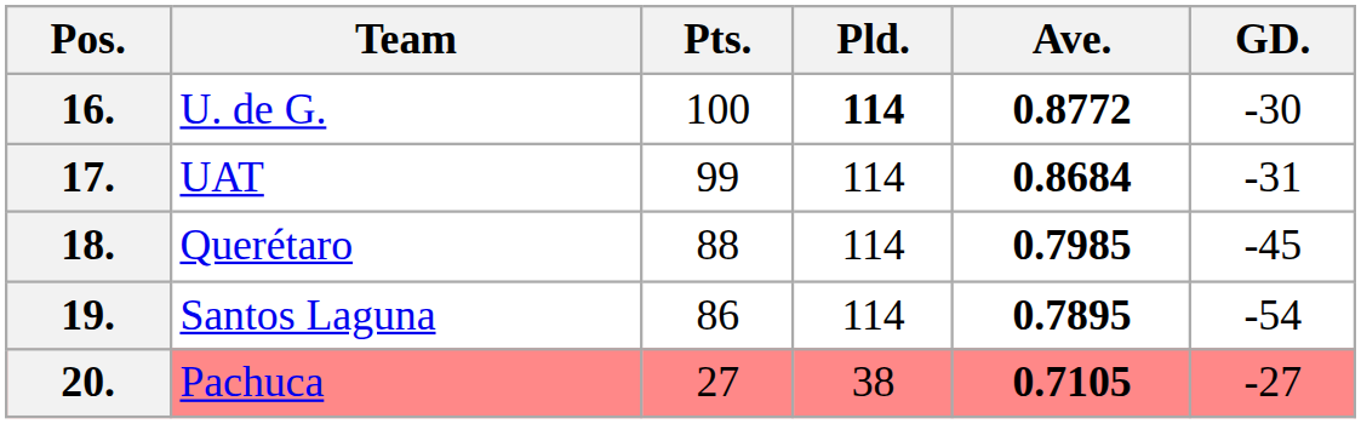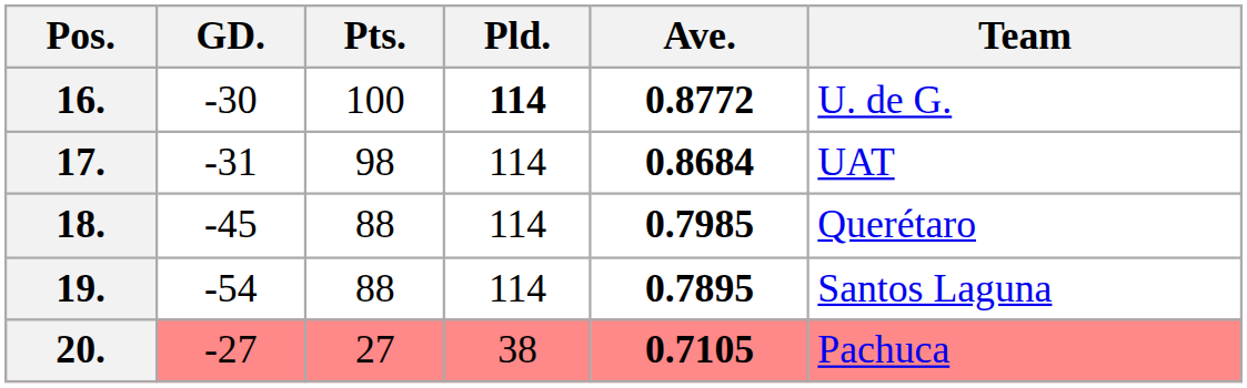columns swapped: Team <-> GD.
17. | Pts.: 99 -> 98
19. | Pts.: 86 -> 88
